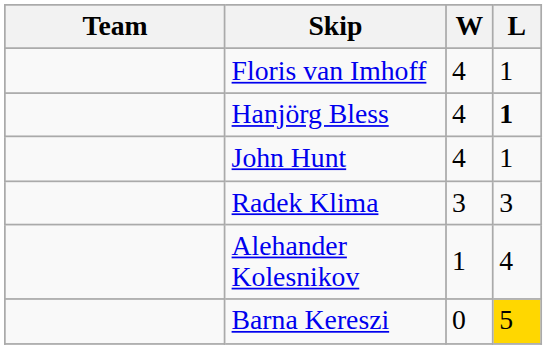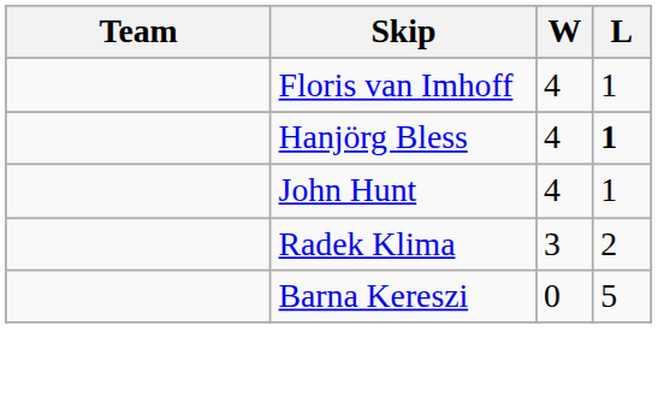Radek Klima | L: 3 -> 2
- row: Alehander Kolesnikov | 1 | 4
Barna Kereszi | L: gold background -> no background
